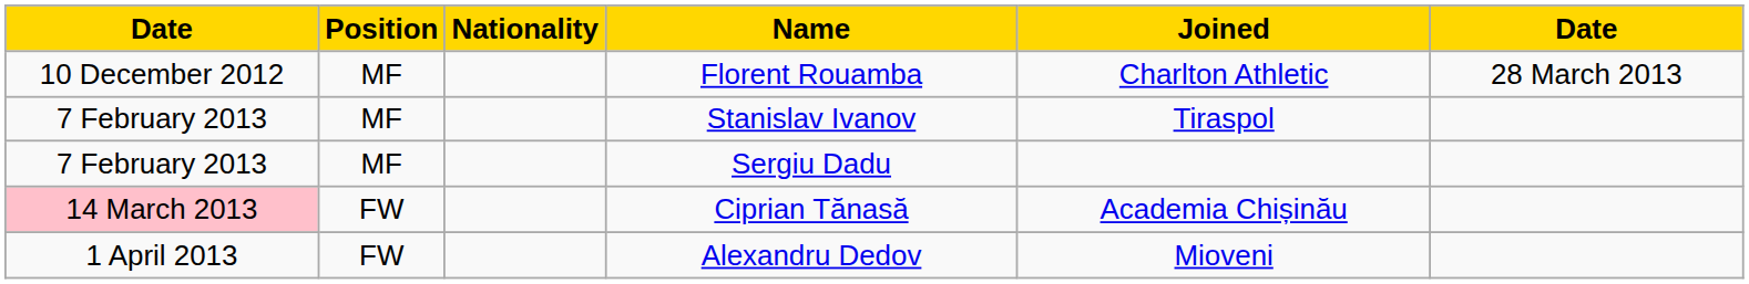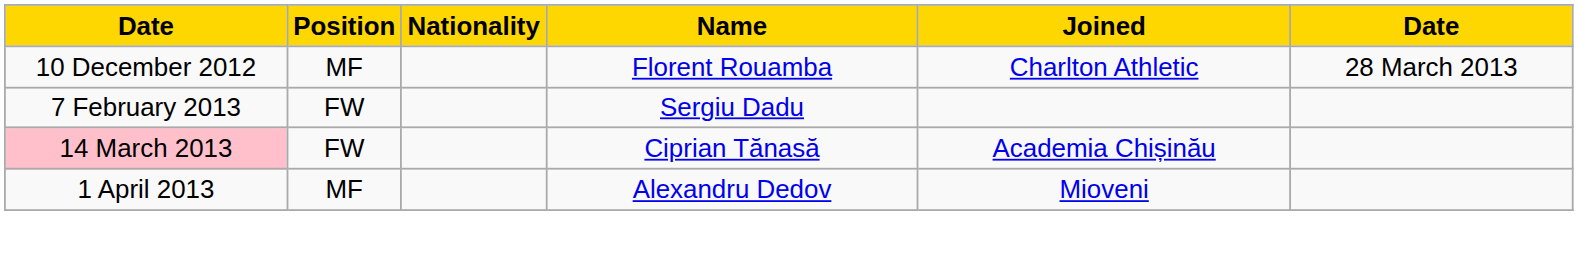- row: 7 February 2013 | MF | Stanislav Ivanov | Tiraspol
Sergiu Dadu | Position: MF -> FW
Alexandru Dedov | Position: FW -> MF
